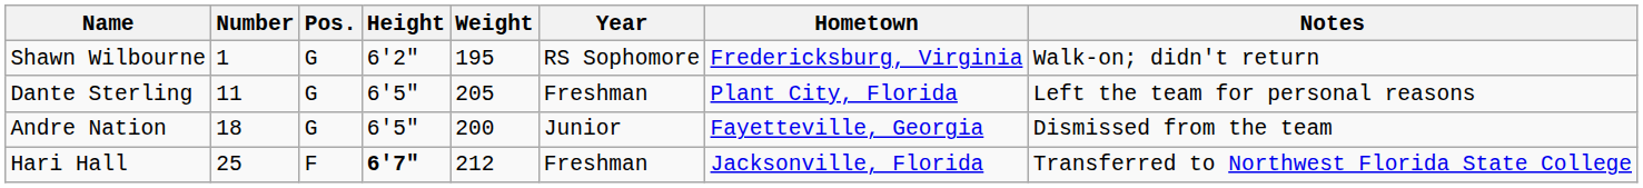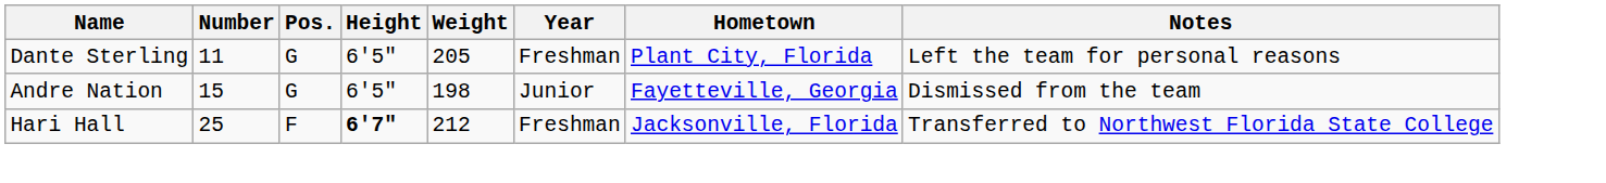- row: Shawn Wilbourne | 1 | G | 6'2" | 195 | RS Sophomore | Fredericksburg, Virginia | Walk-on; didn't return
Andre Nation | Number: 18 -> 15
Andre Nation | Weight: 200 -> 198
